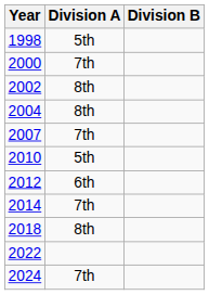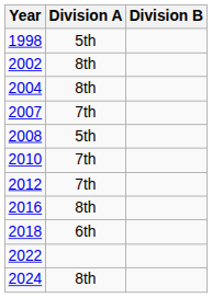- row: 2000 | 7th
+ row: 2008 | 5th
2010 | Division A: 5th -> 7th
2012 | Division A: 6th -> 7th
- row: 2014 | 7th
+ row: 2016 | 8th
2018 | Division A: 8th -> 6th
2024 | Division A: 7th -> 8th
